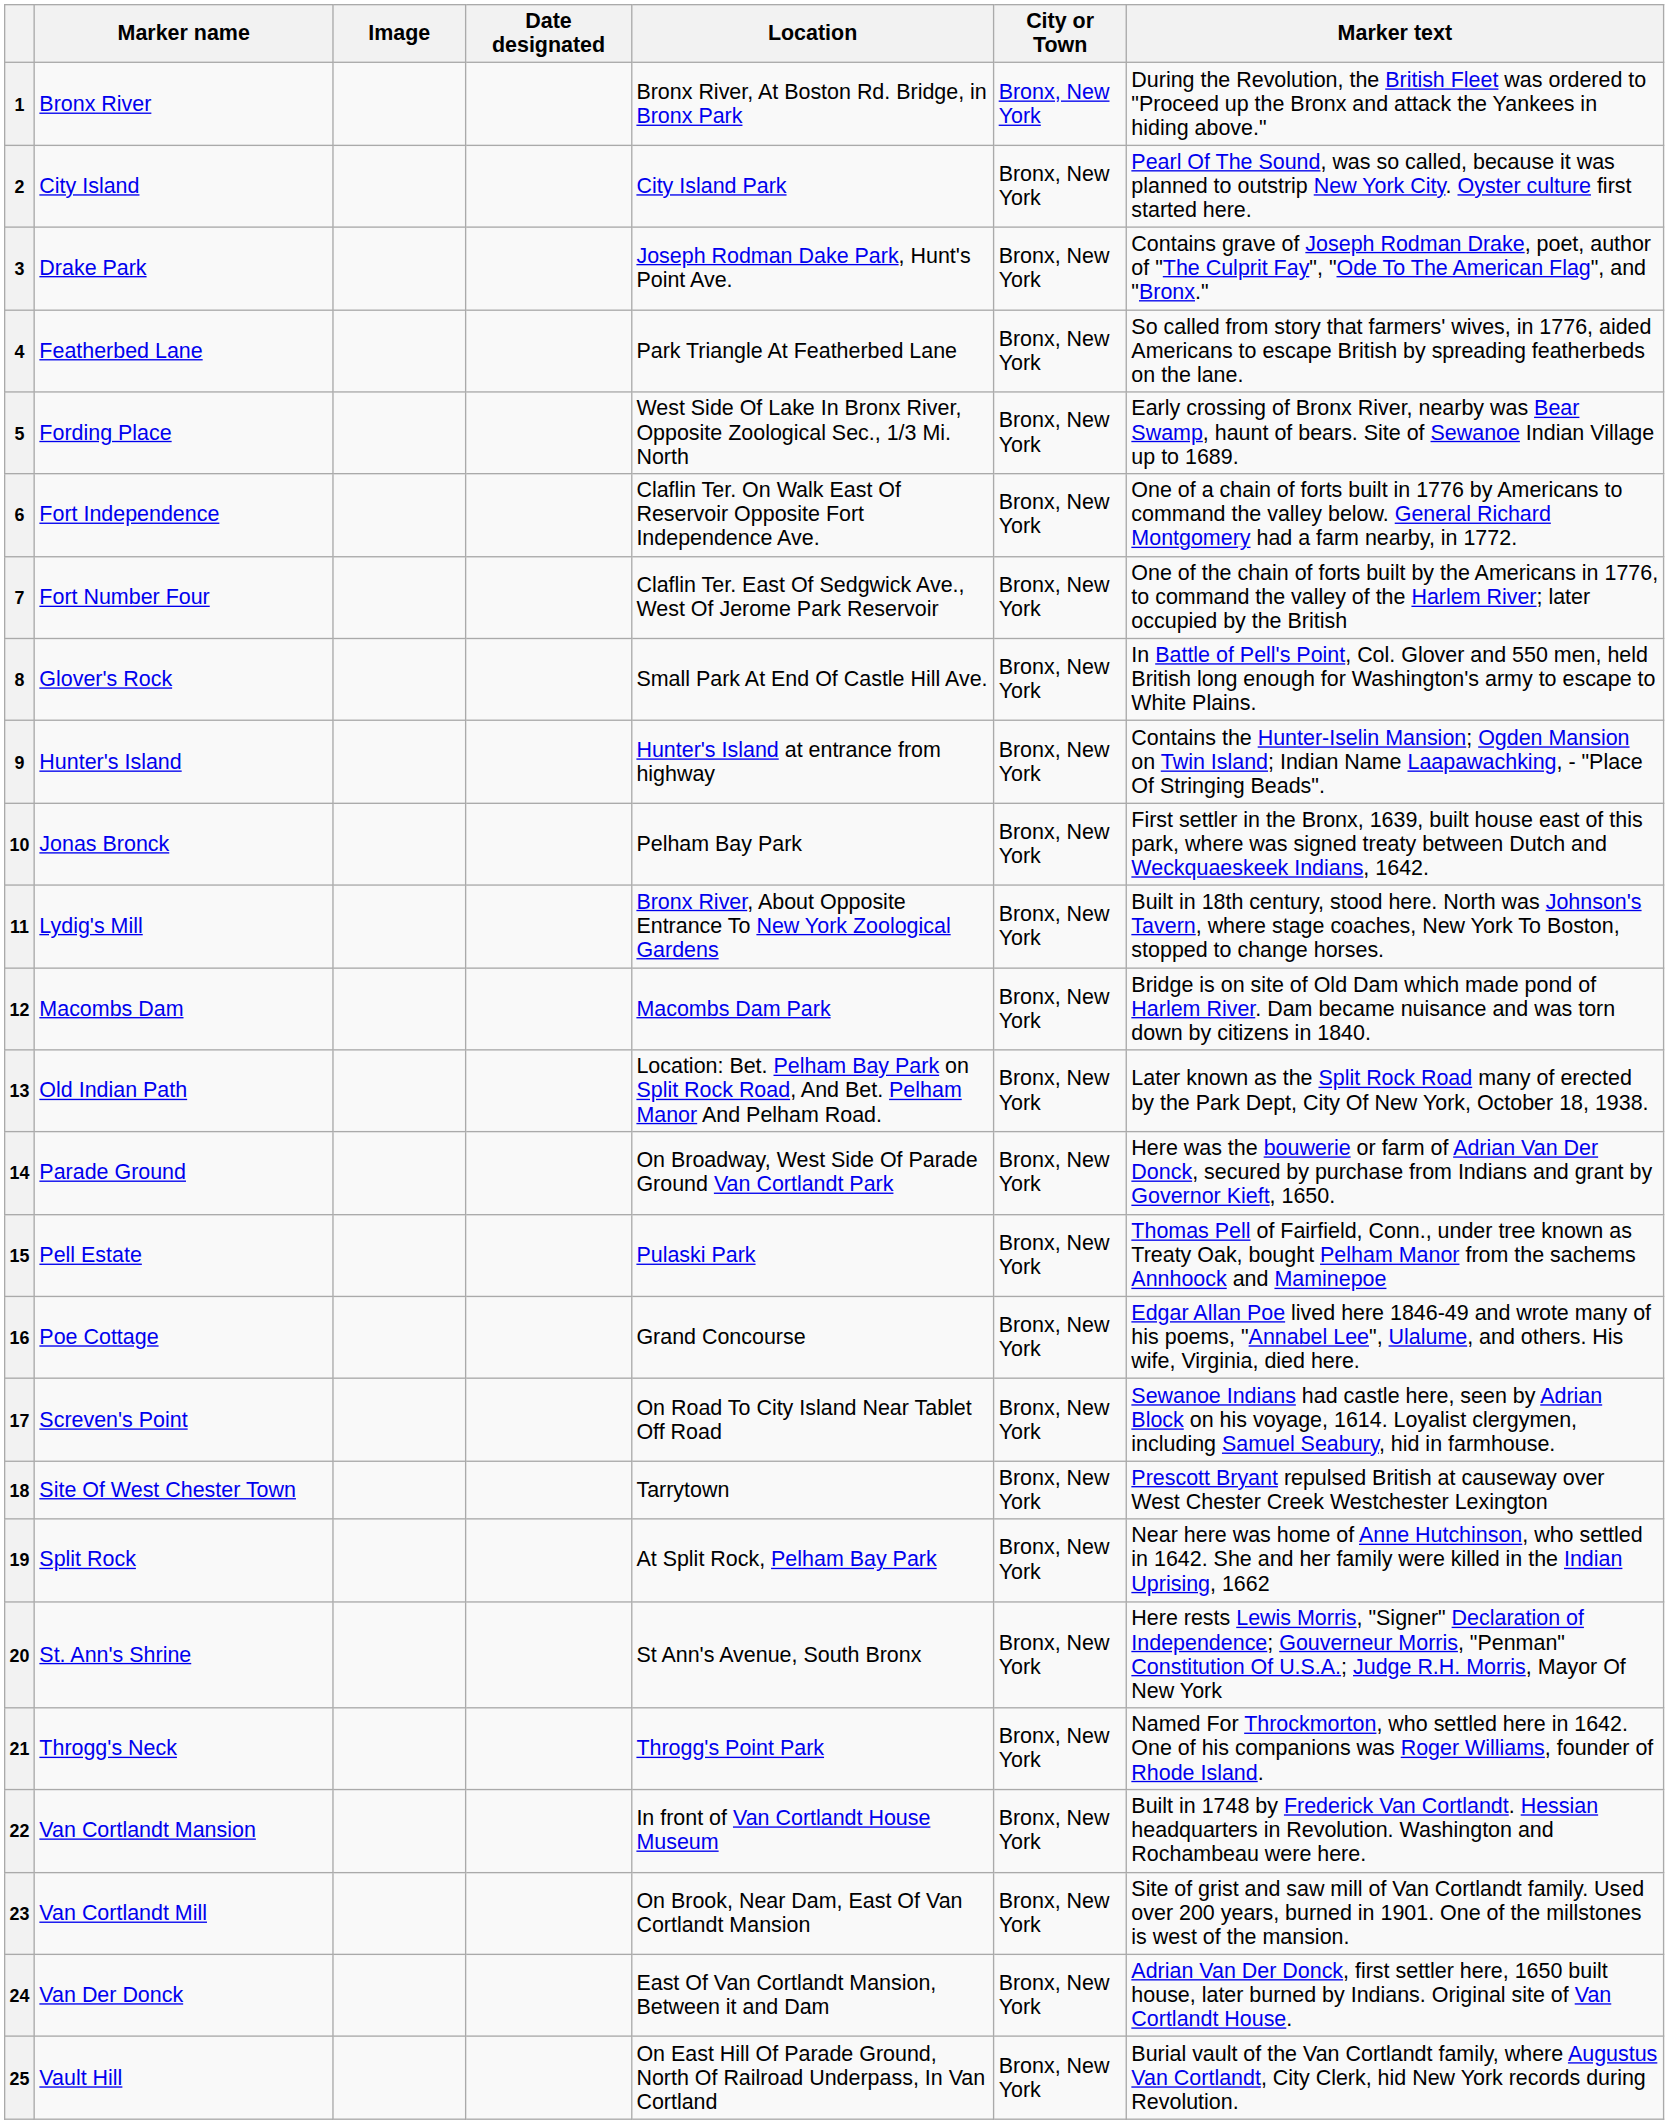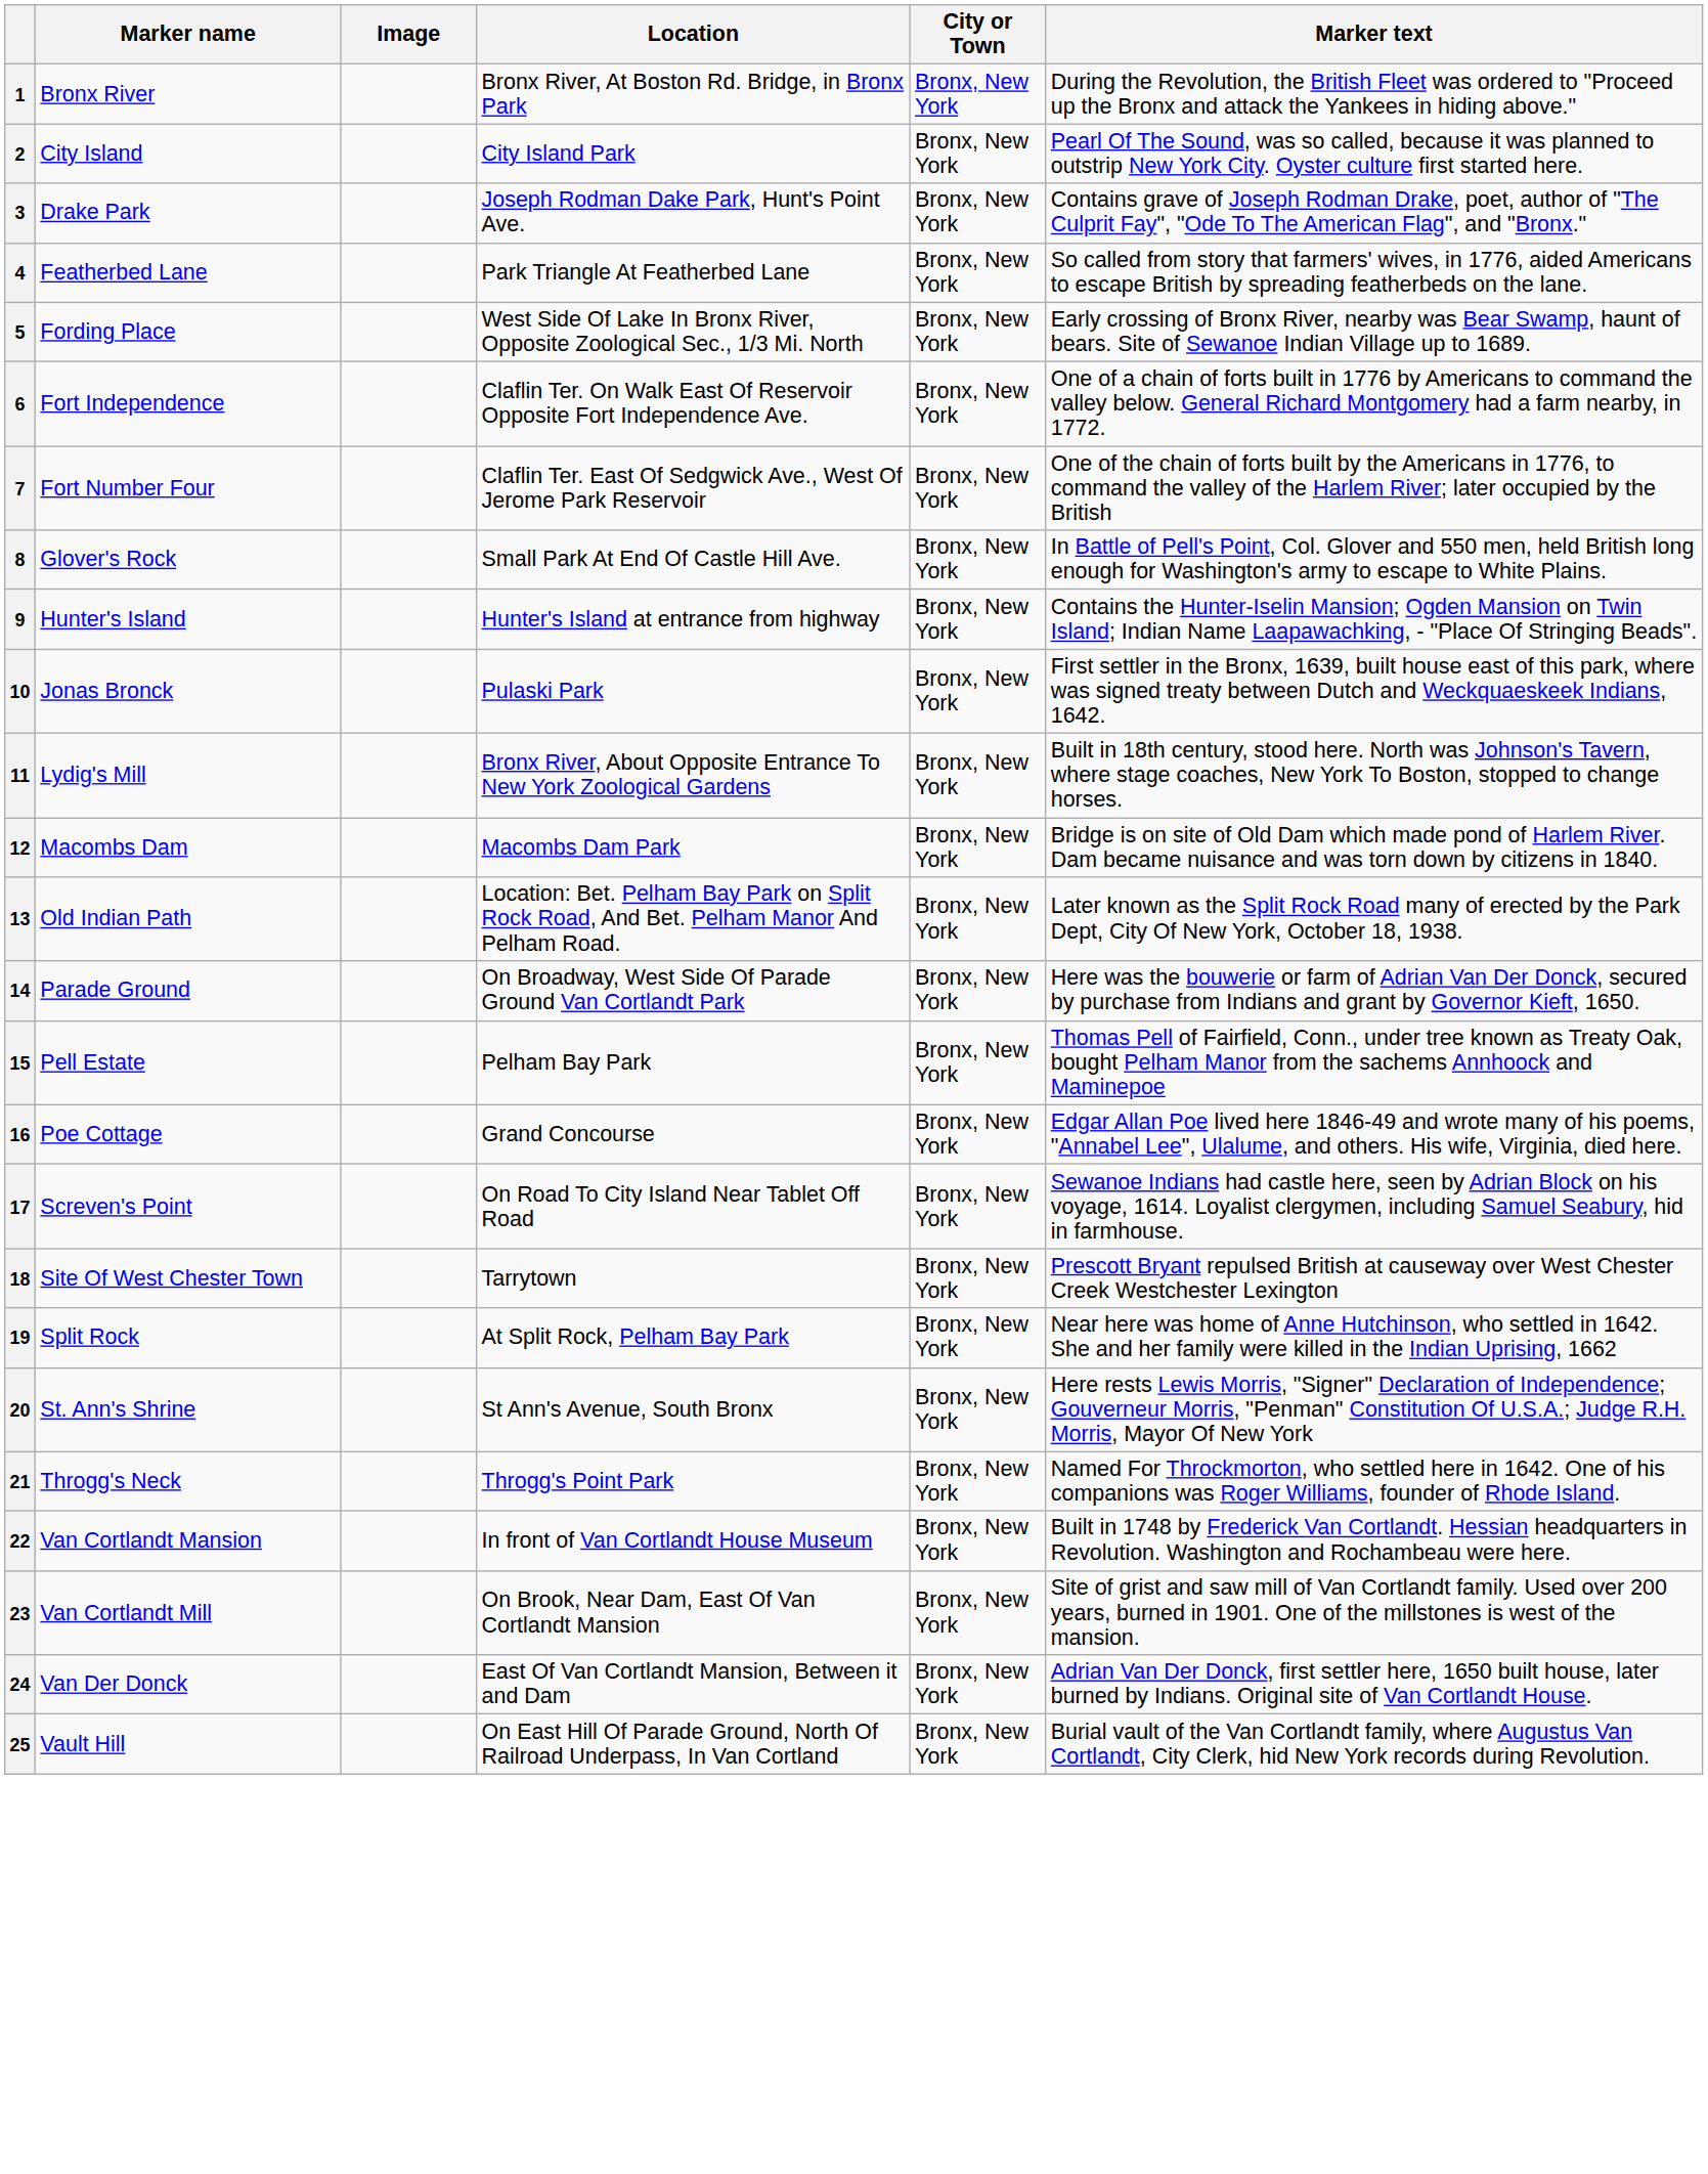- column: Date designated
10 | Location: Pelham Bay Park -> Pulaski Park
15 | Location: Pulaski Park -> Pelham Bay Park
